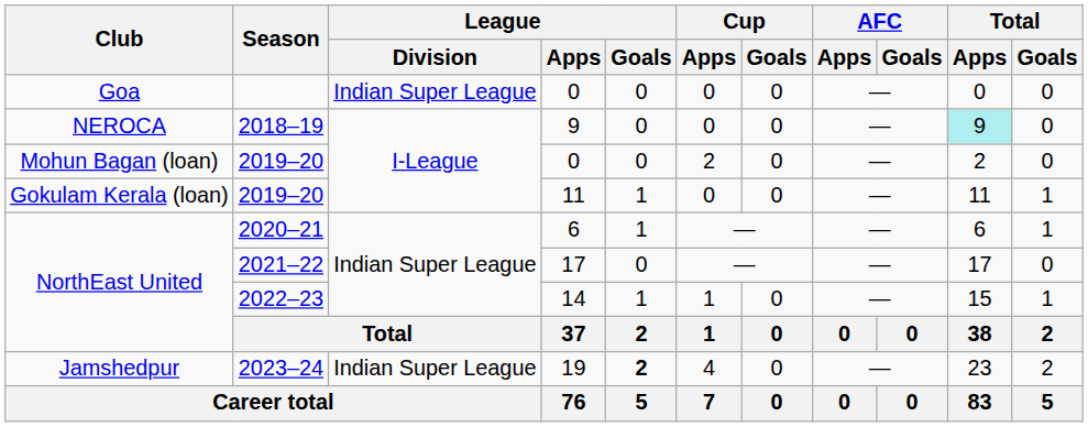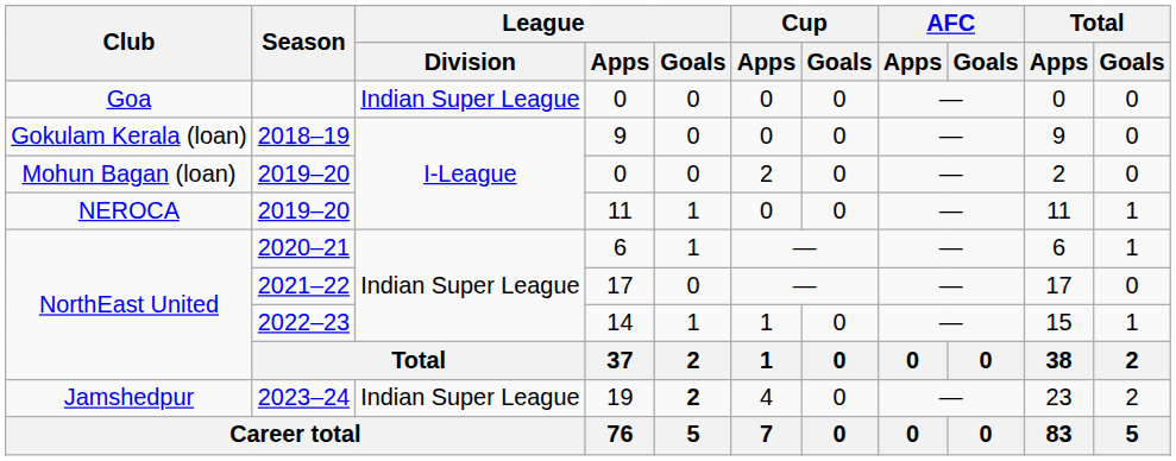2018–19 | Club: NEROCA -> Gokulam Kerala (loan)
2018–19 | Total / Apps: paleturquoise background -> no background
2019–20 / 11 | Club: Gokulam Kerala (loan) -> NEROCA
